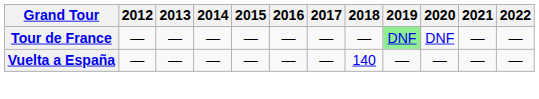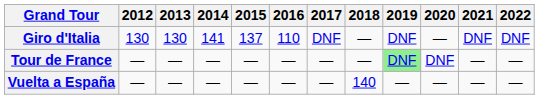+ row: Giro d'Italia | 130 | 130 | 141 | 137 | 110 | DNF | — | DNF | — | DNF | DNF
